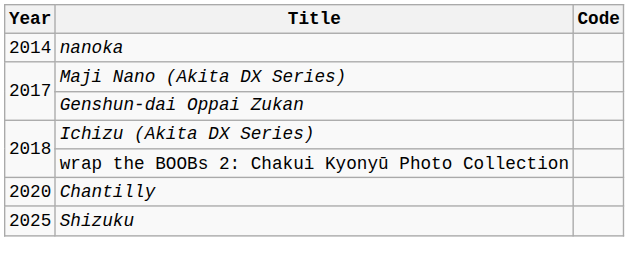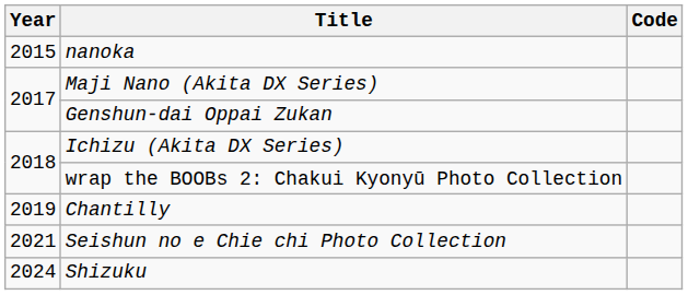nanoka | Year: 2014 -> 2015
Chantilly | Year: 2020 -> 2019
+ row: 2021 | Seishun no e Chie chi Photo Collection
Shizuku | Year: 2025 -> 2024
